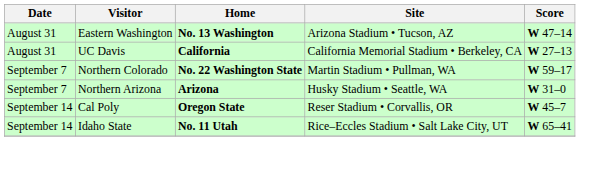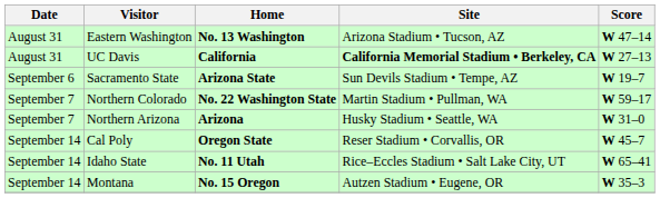UC Davis | Site: normal -> bold
+ row: September 6 | Sacramento State | Arizona State | Sun Devils Stadium • Tempe, AZ | W 19–7
+ row: September 14 | Montana | No. 15 Oregon | Autzen Stadium • Eugene, OR | W 35–3
